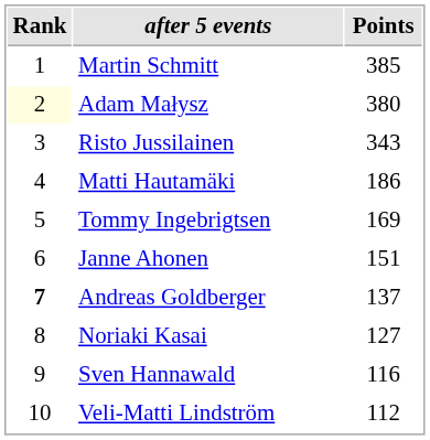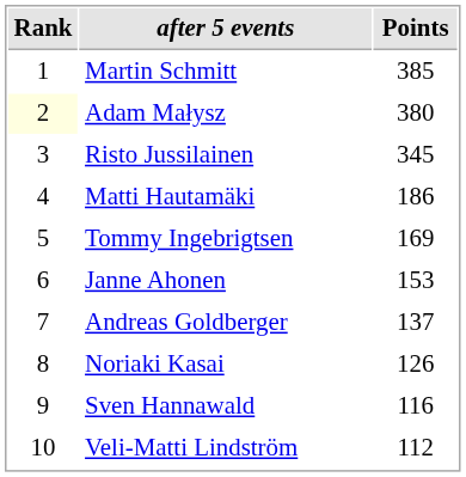Risto Jussilainen | Points: 343 -> 345
Janne Ahonen | Points: 151 -> 153
Andreas Goldberger | Rank: bold -> normal
Noriaki Kasai | Points: 127 -> 126
